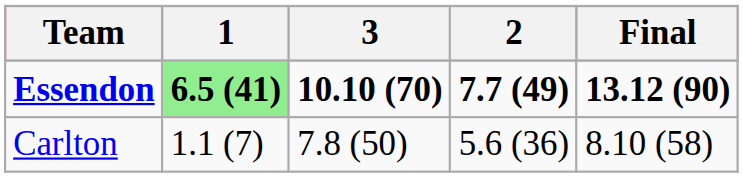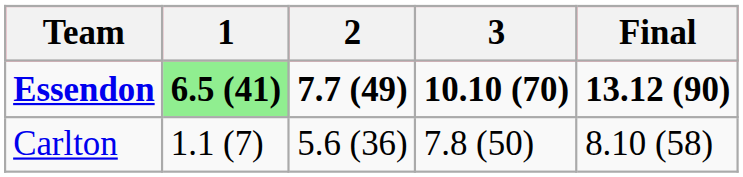columns swapped: 2 <-> 3
